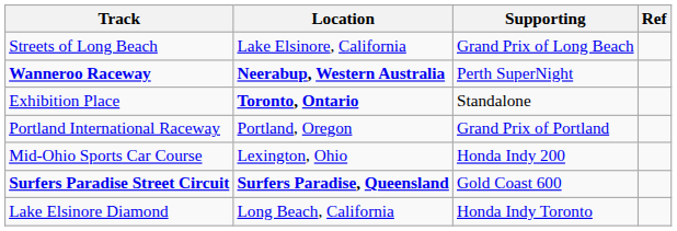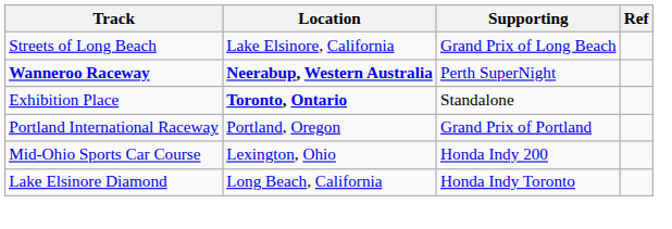- row: Surfers Paradise Street Circuit | Surfers Paradise, Queensland | Gold Coast 600
